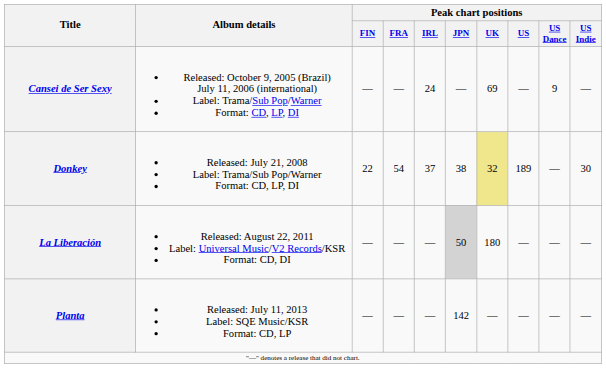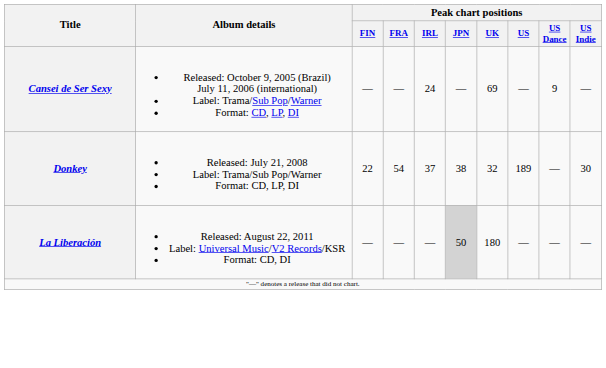Donkey | Peak chart positions / UK: khaki background -> no background
- row: Planta | Released: July 11, 2013 Label: SQE Music/KSR Format: CD, LP | — | — | — | 142 | — | — | — | —
